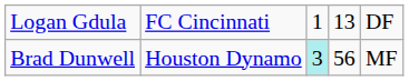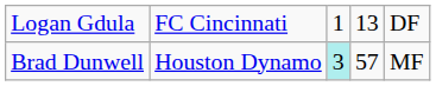Brad Dunwell | column 4: 56 -> 57
